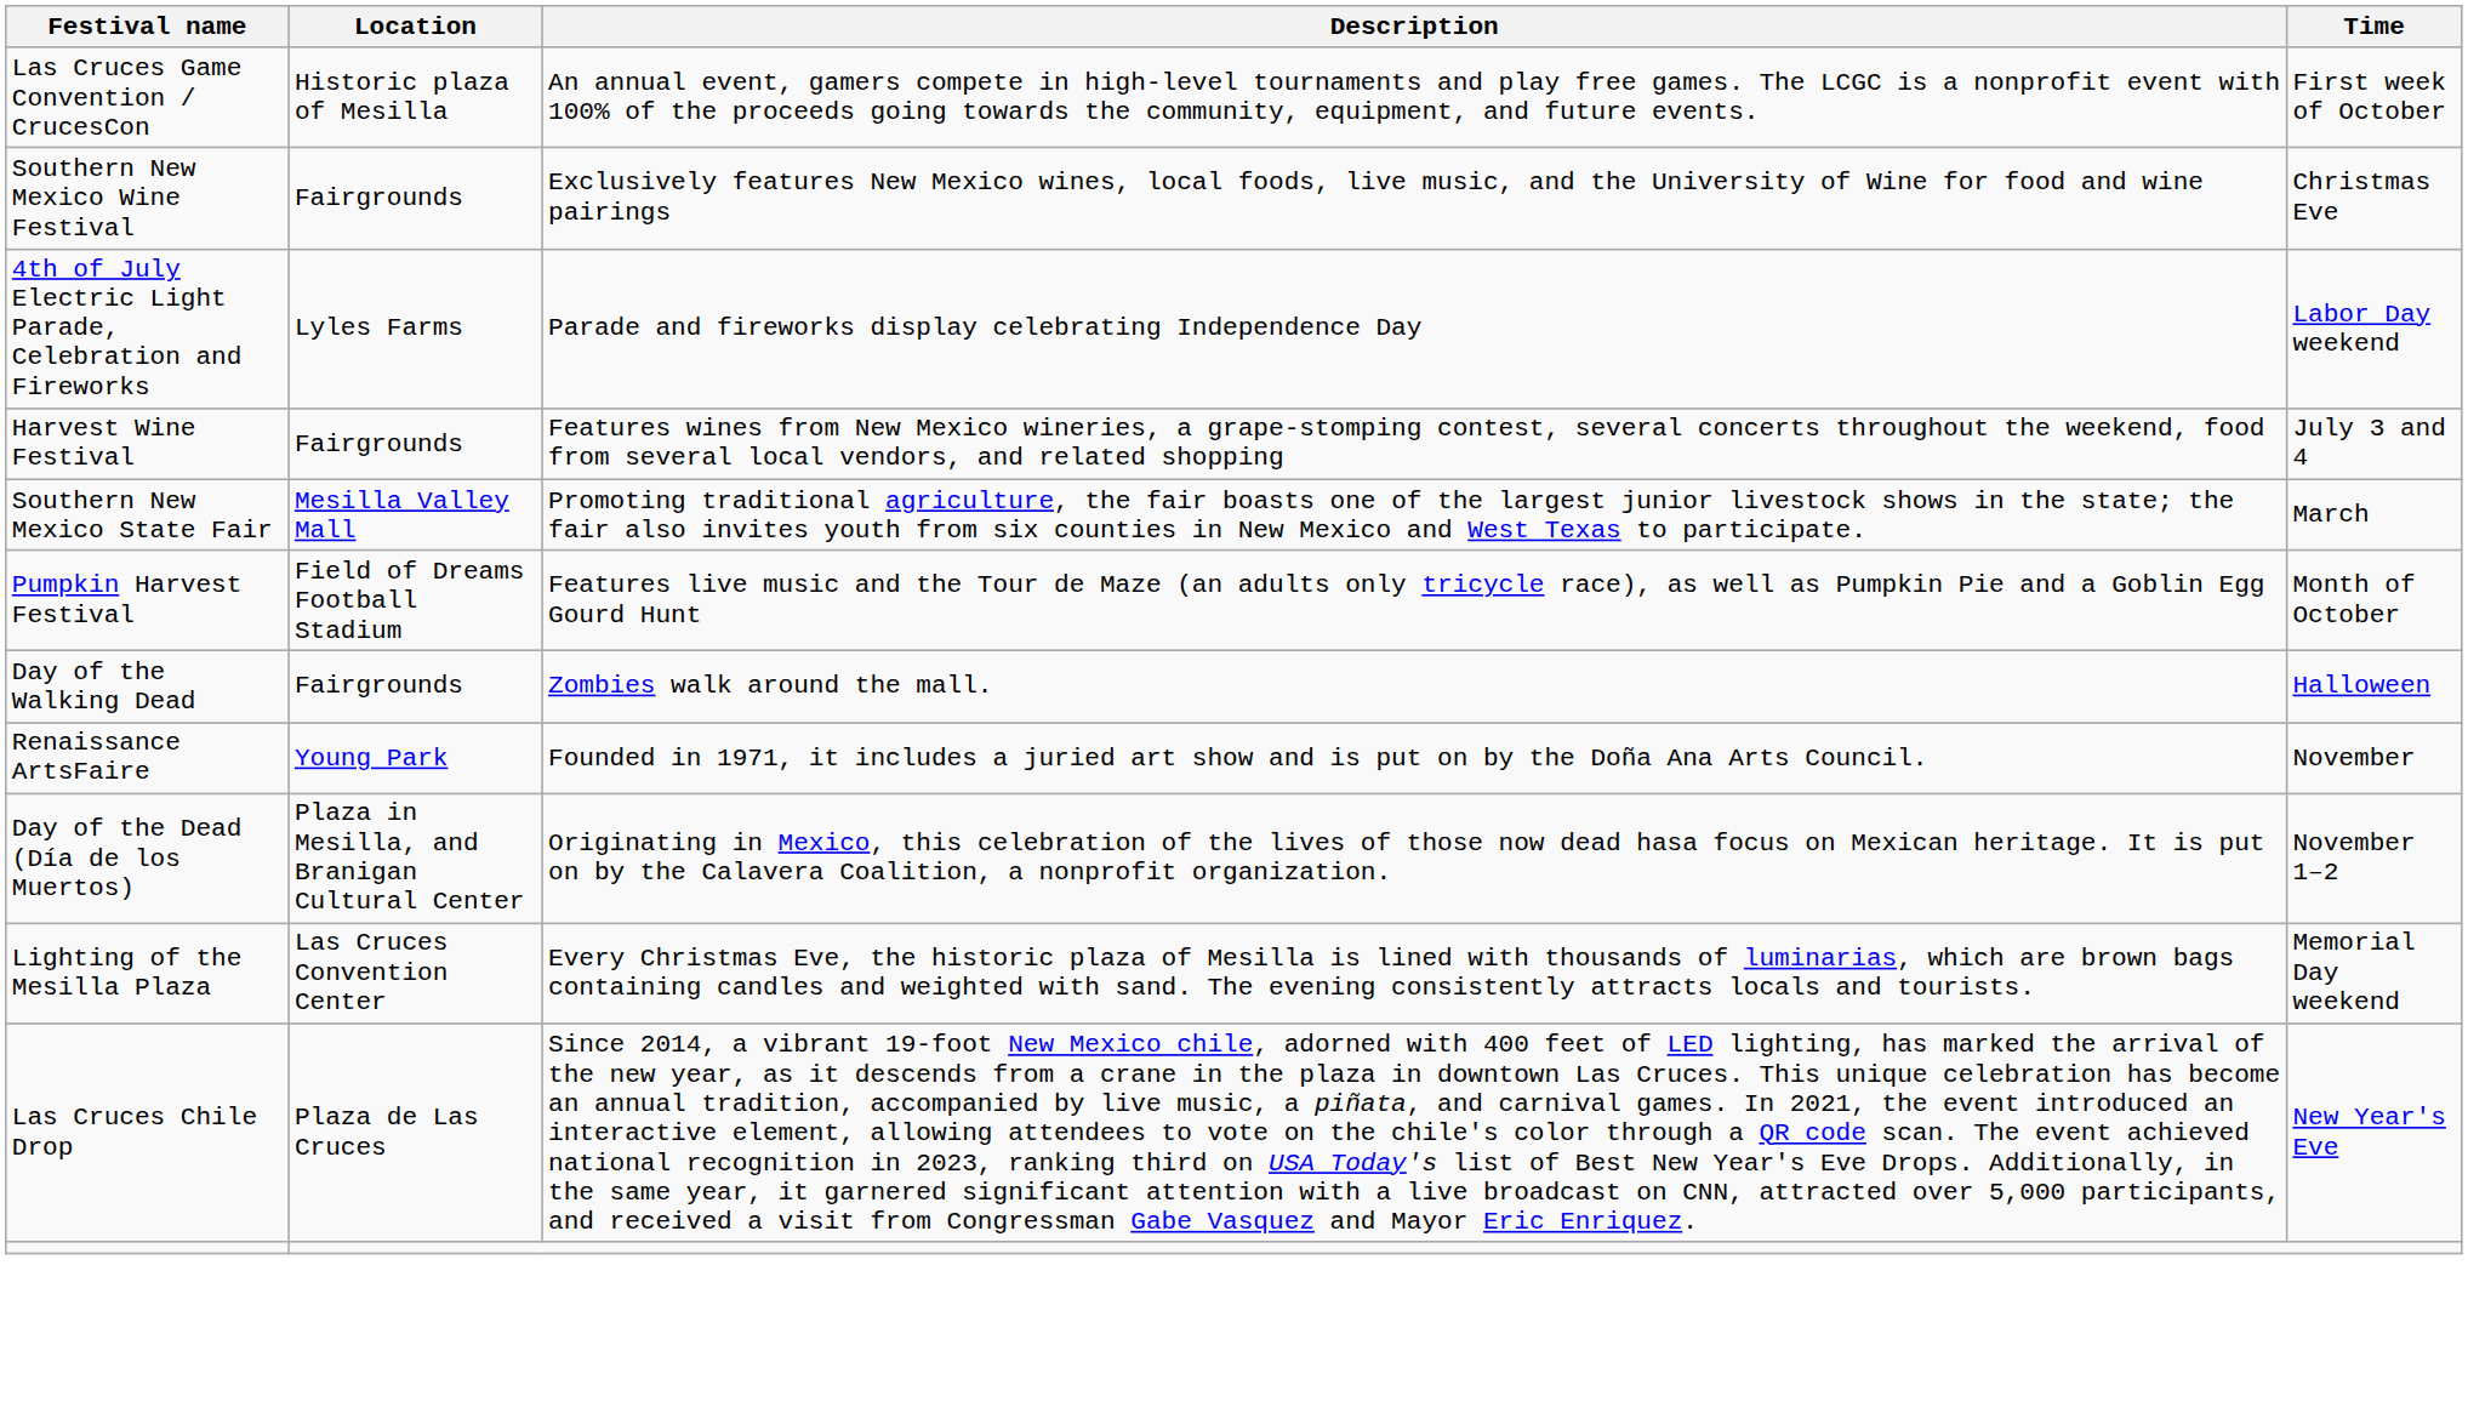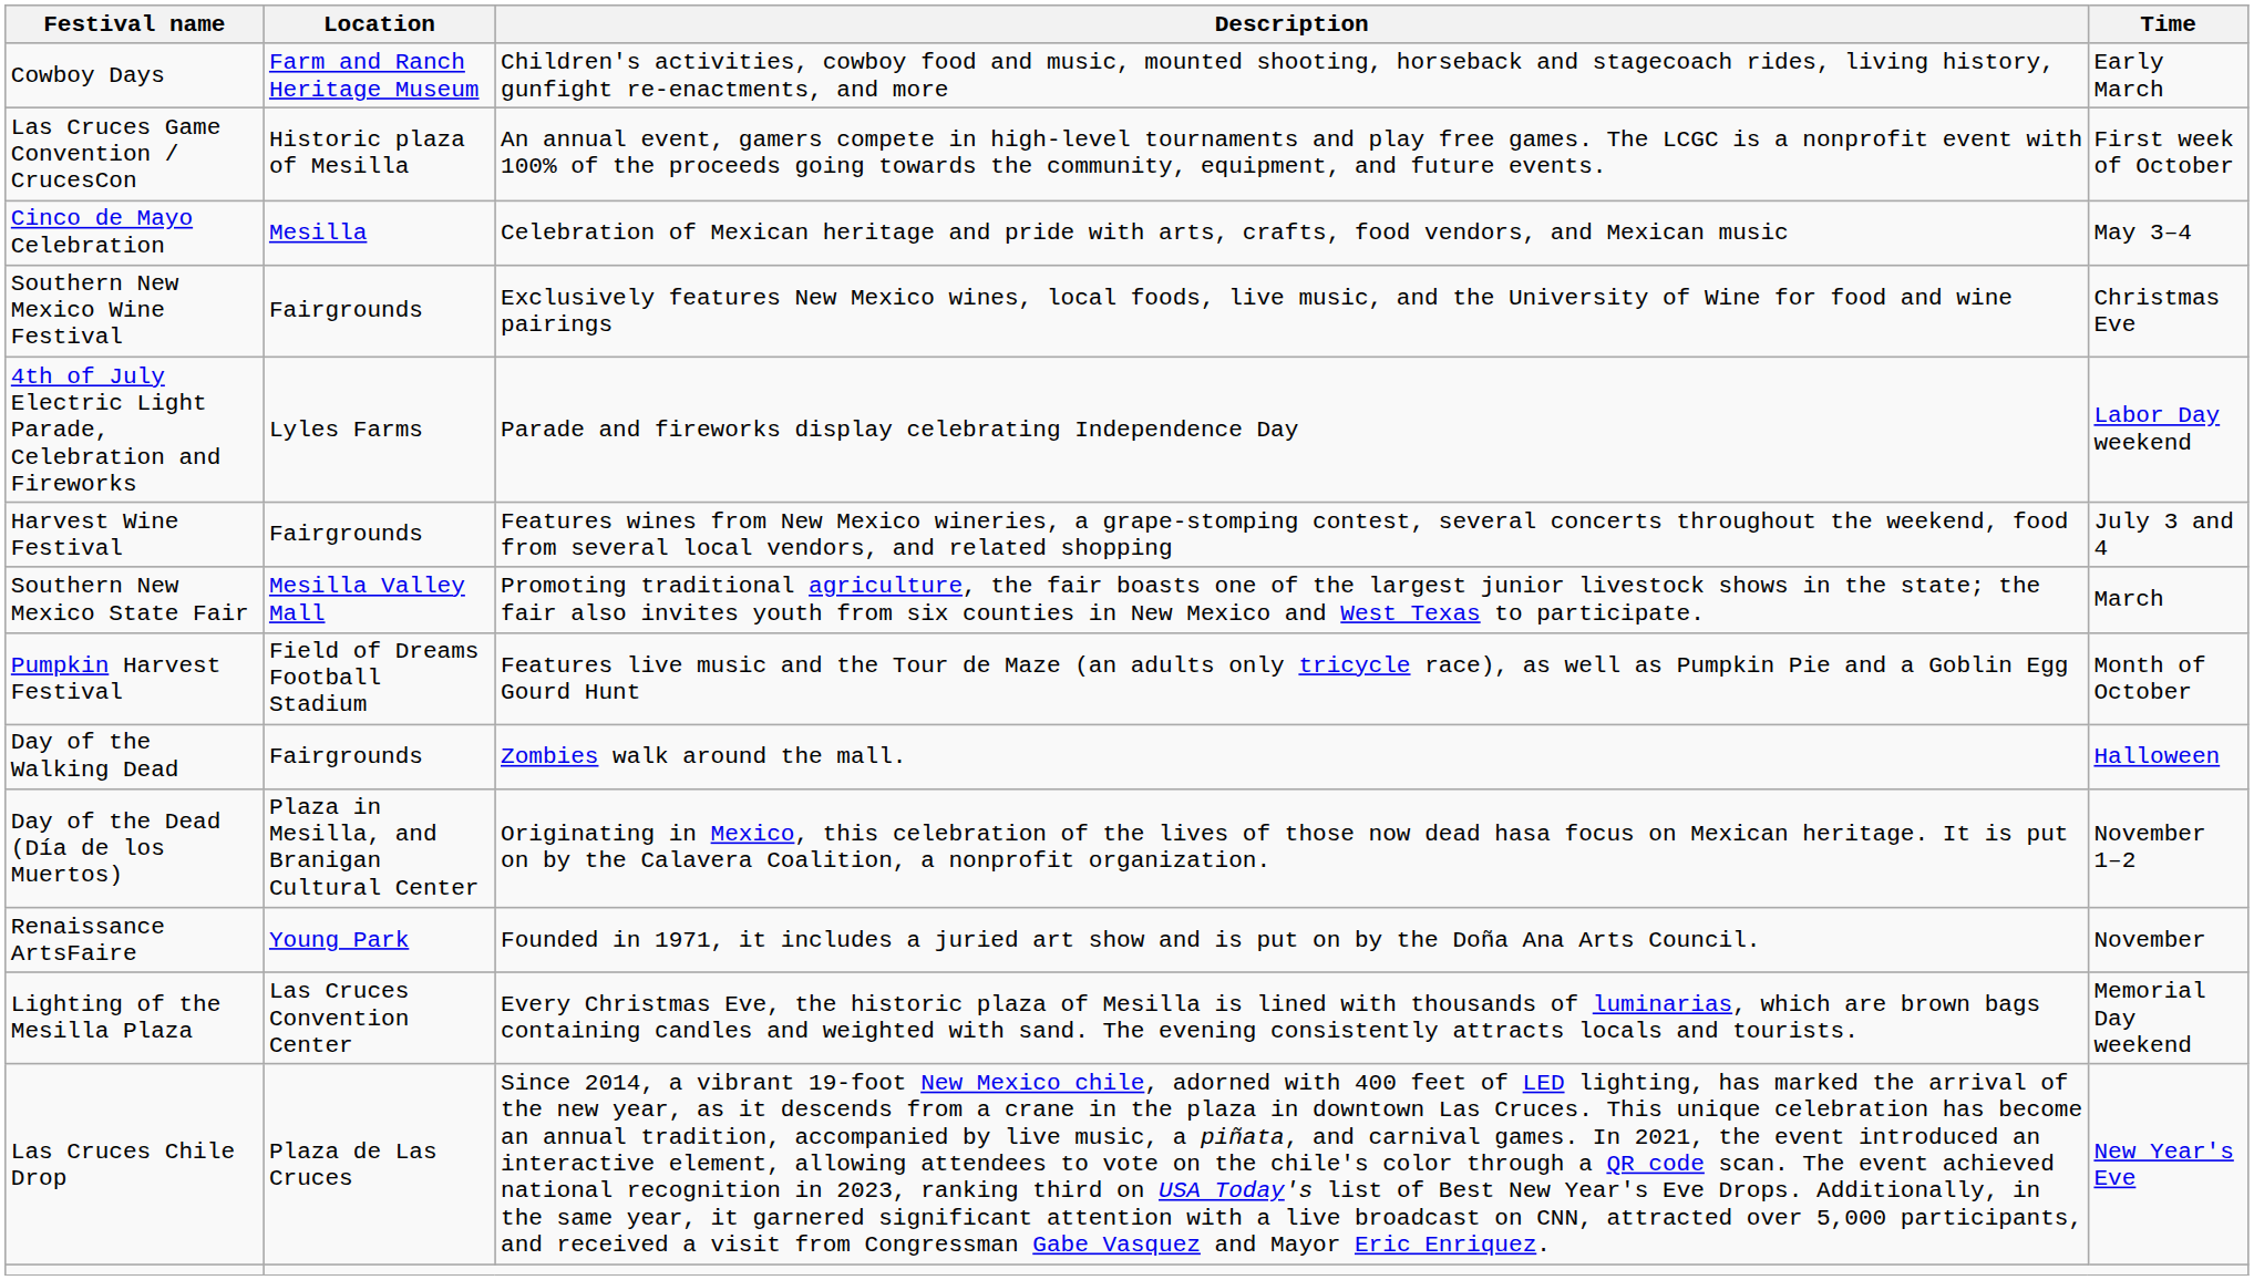+ row: Cowboy Days | Farm and Ranch Heritage Museum | Children's activities, cowboy food and music, mounted shooting, horseback and stagecoach rides, living history, gunfight re-enactments, and more | Early March
+ row: Cinco de Mayo Celebration | Mesilla | Celebration of Mexican heritage and pride with arts, crafts, food vendors, and Mexican music | May 3–4
rows swapped: Day of the Dead (Día de los Muertos) <-> Renaissance ArtsFaire
